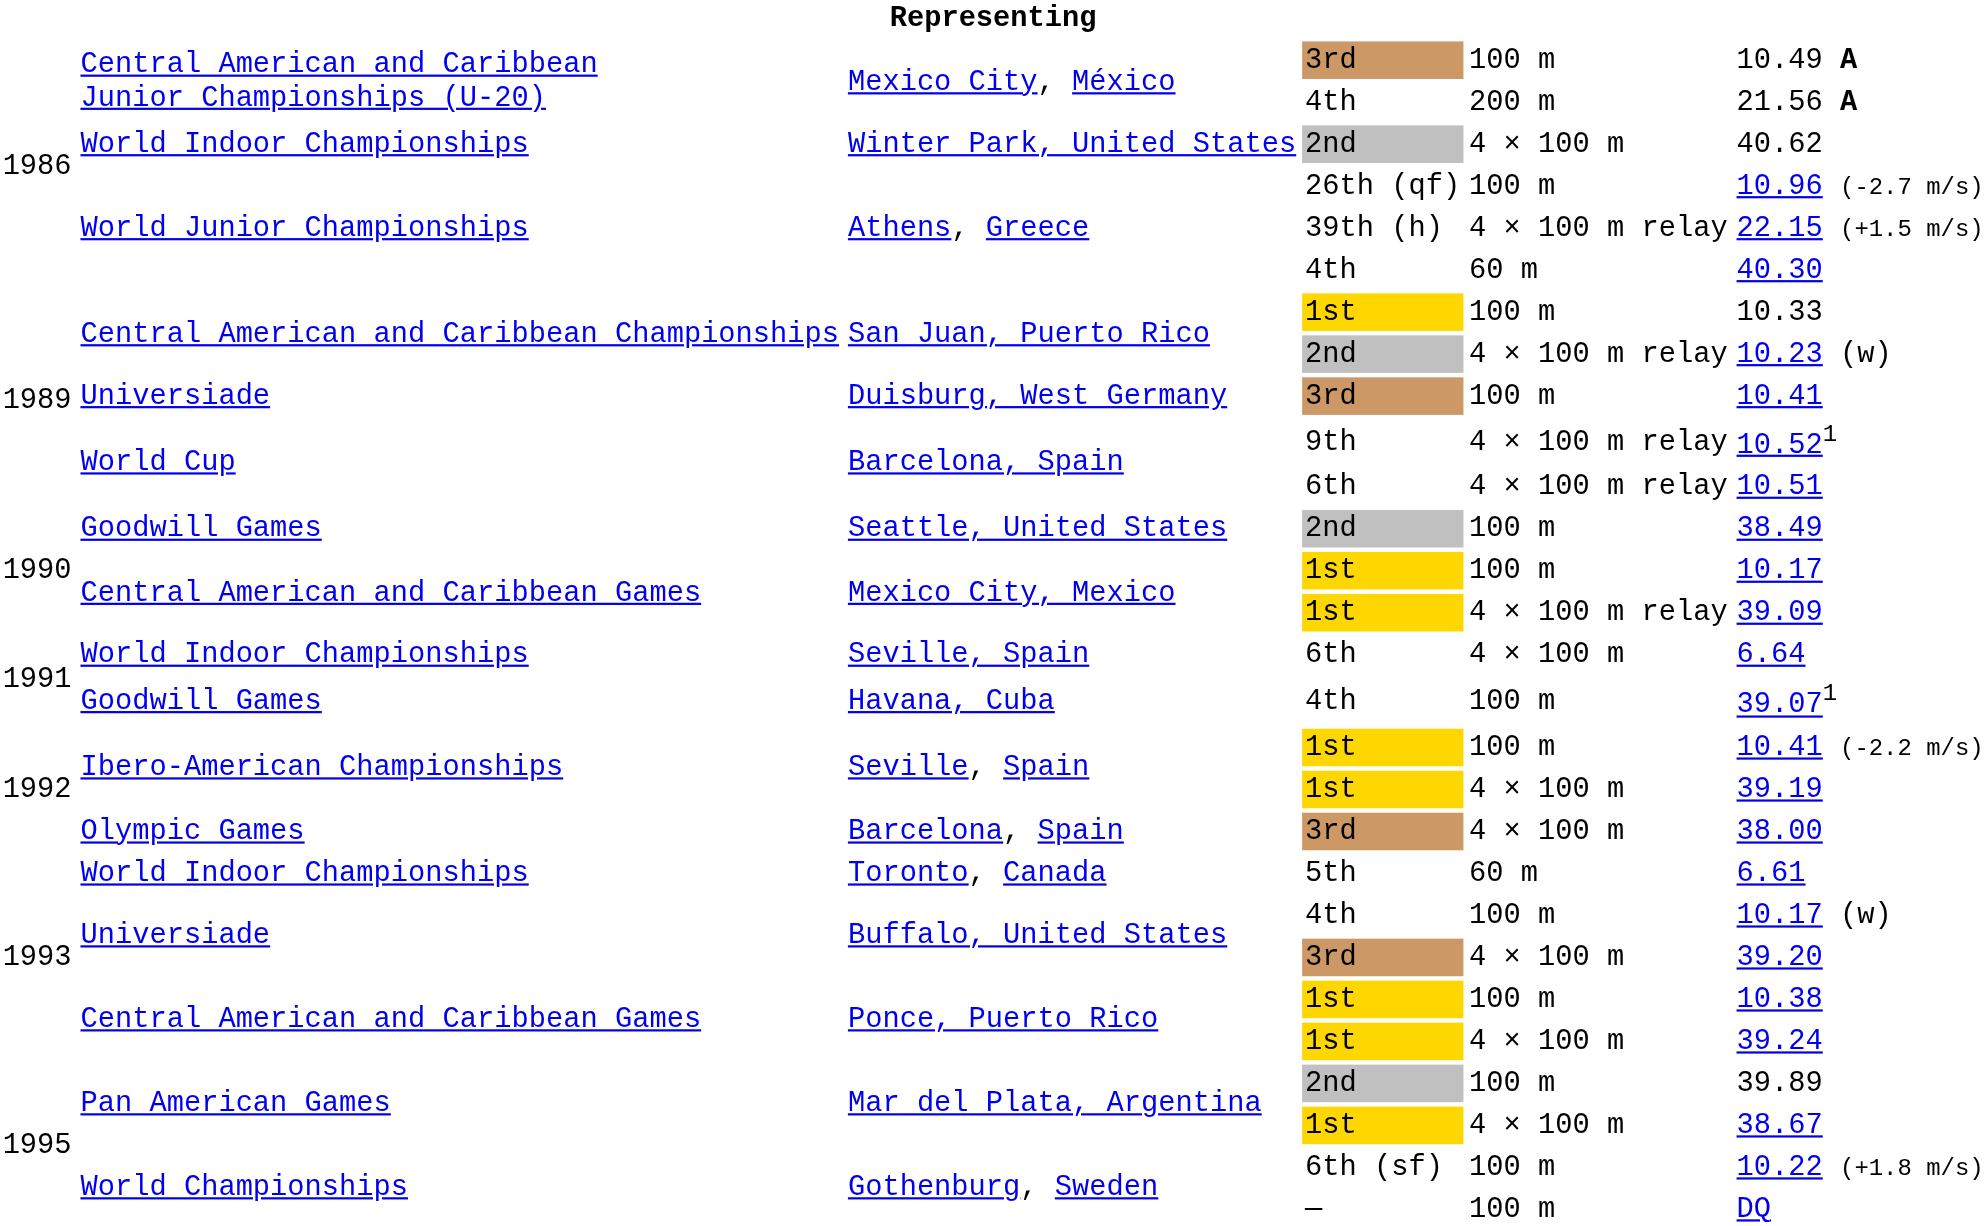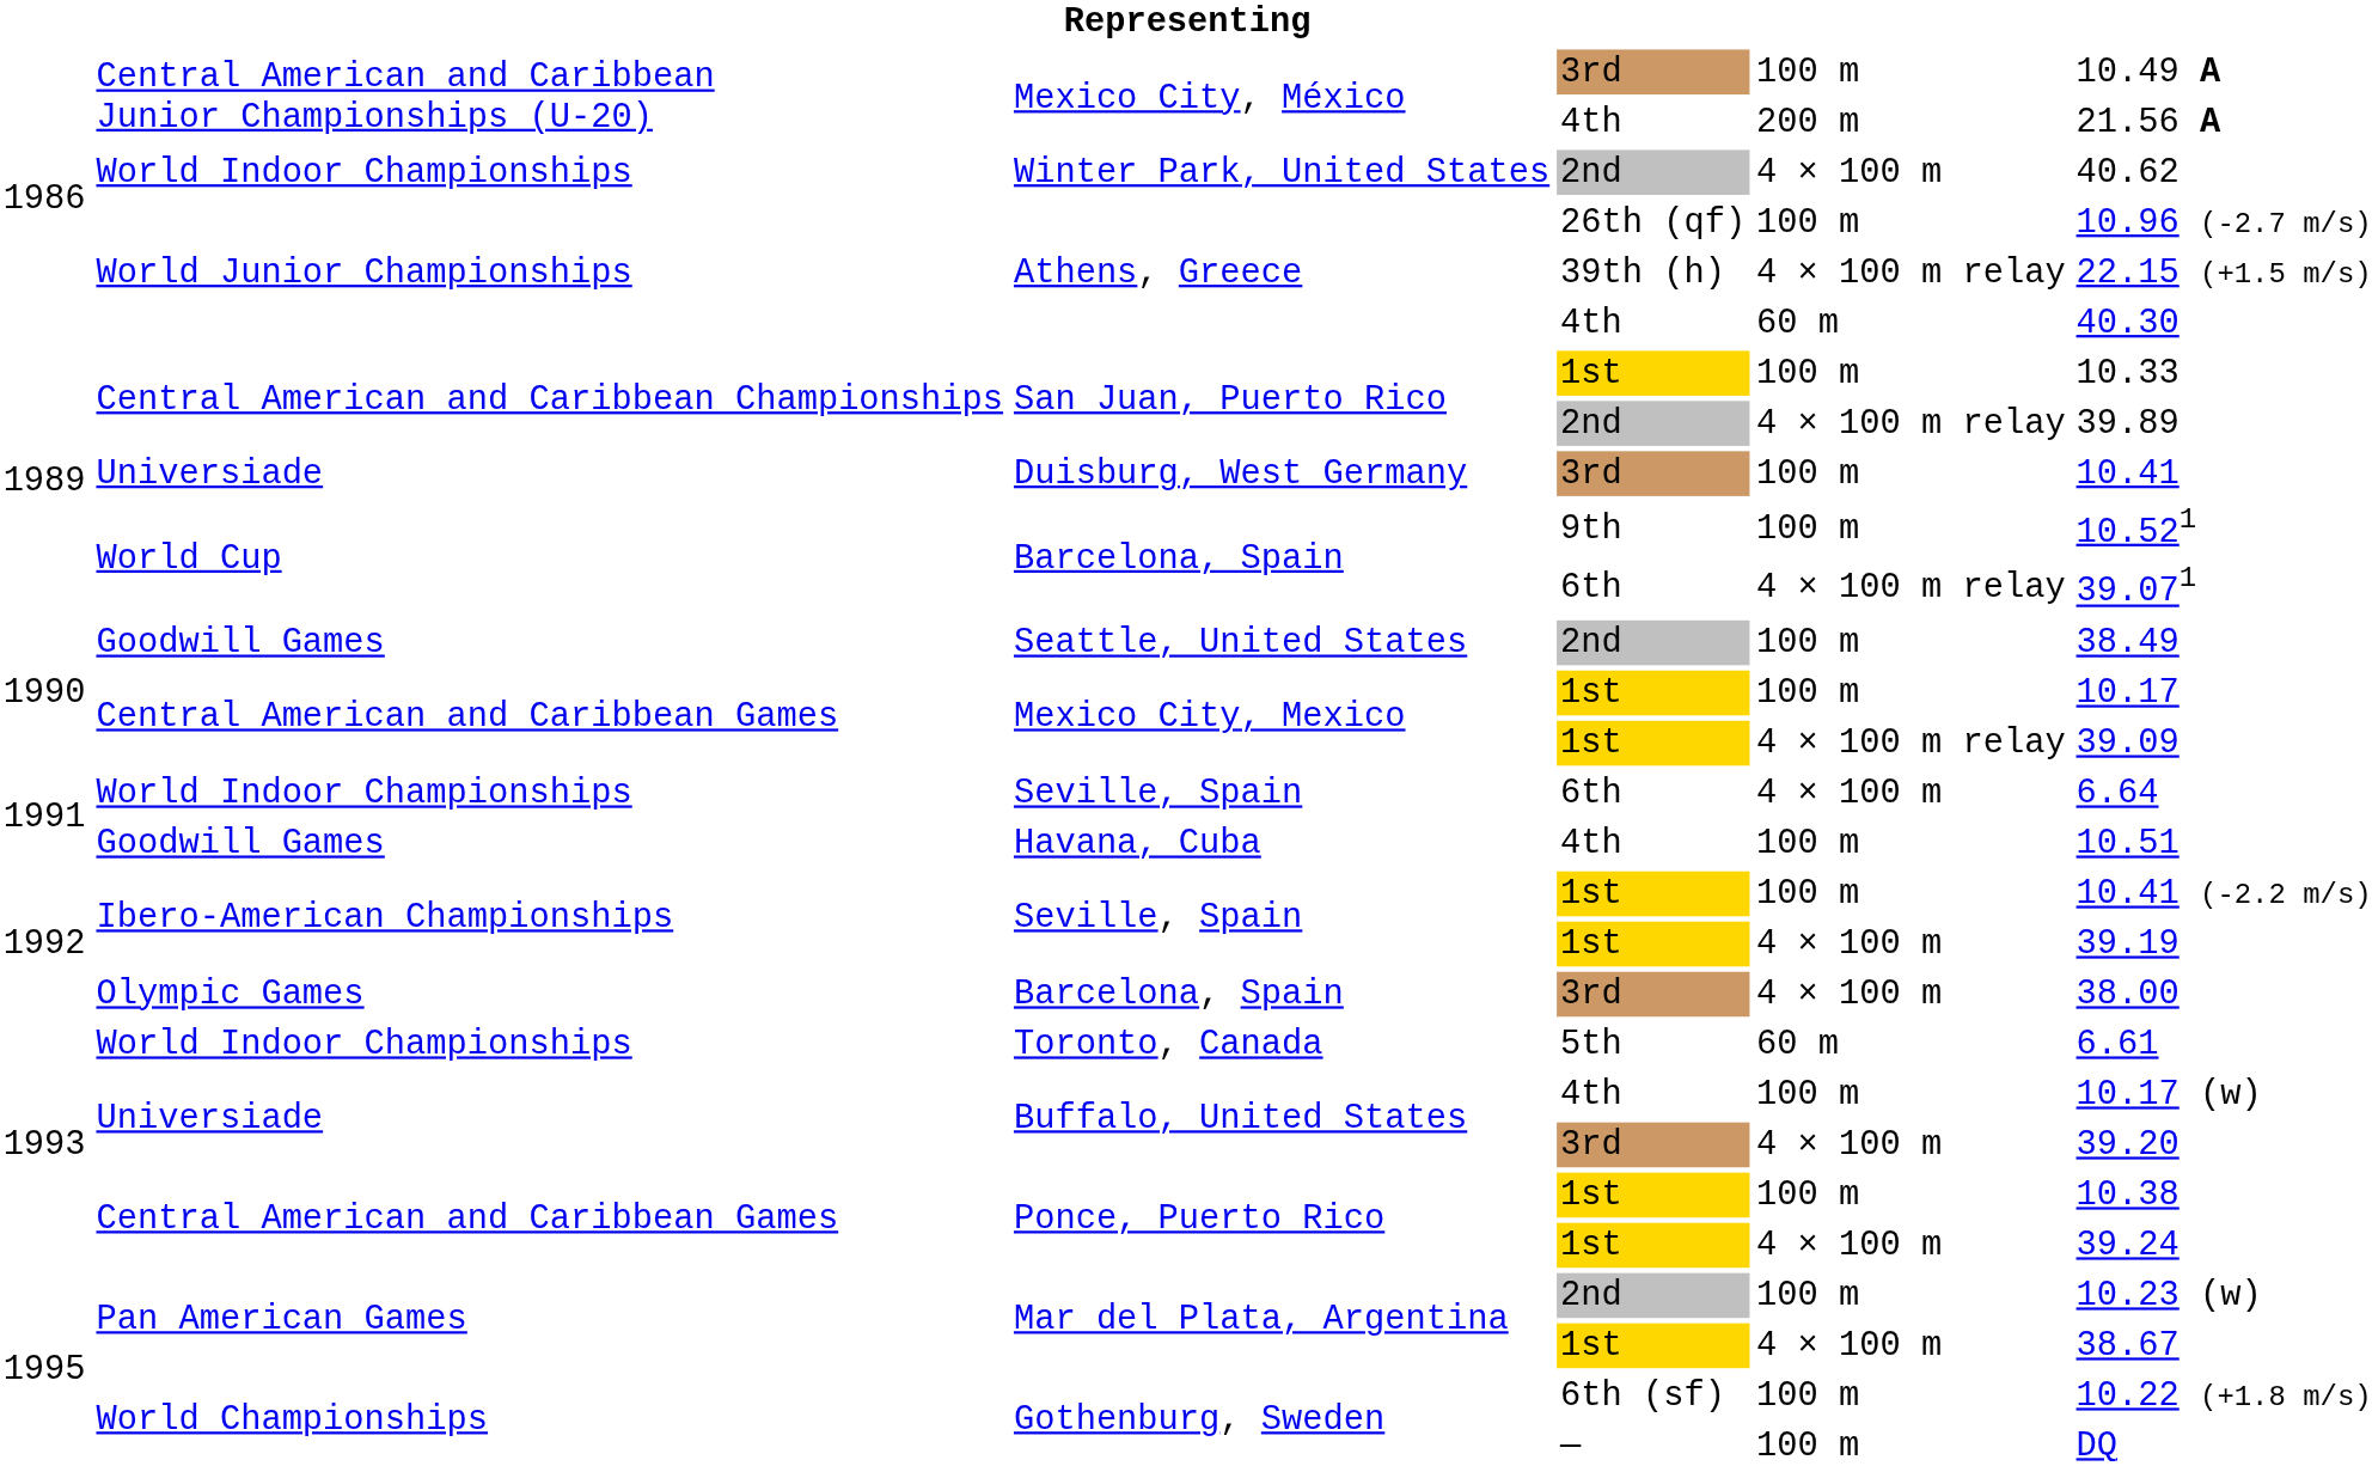San Juan, Puerto Rico / 2nd | column 6: 10.23 (w) -> 39.89
Barcelona, Spain / 9th | column 5: 4 × 100 m relay -> 100 m
Barcelona, Spain / 6th | column 6: 10.51 -> 39.071
Havana, Cuba | column 6: 39.071 -> 10.51
Mar del Plata, Argentina / 2nd | column 6: 39.89 -> 10.23 (w)
